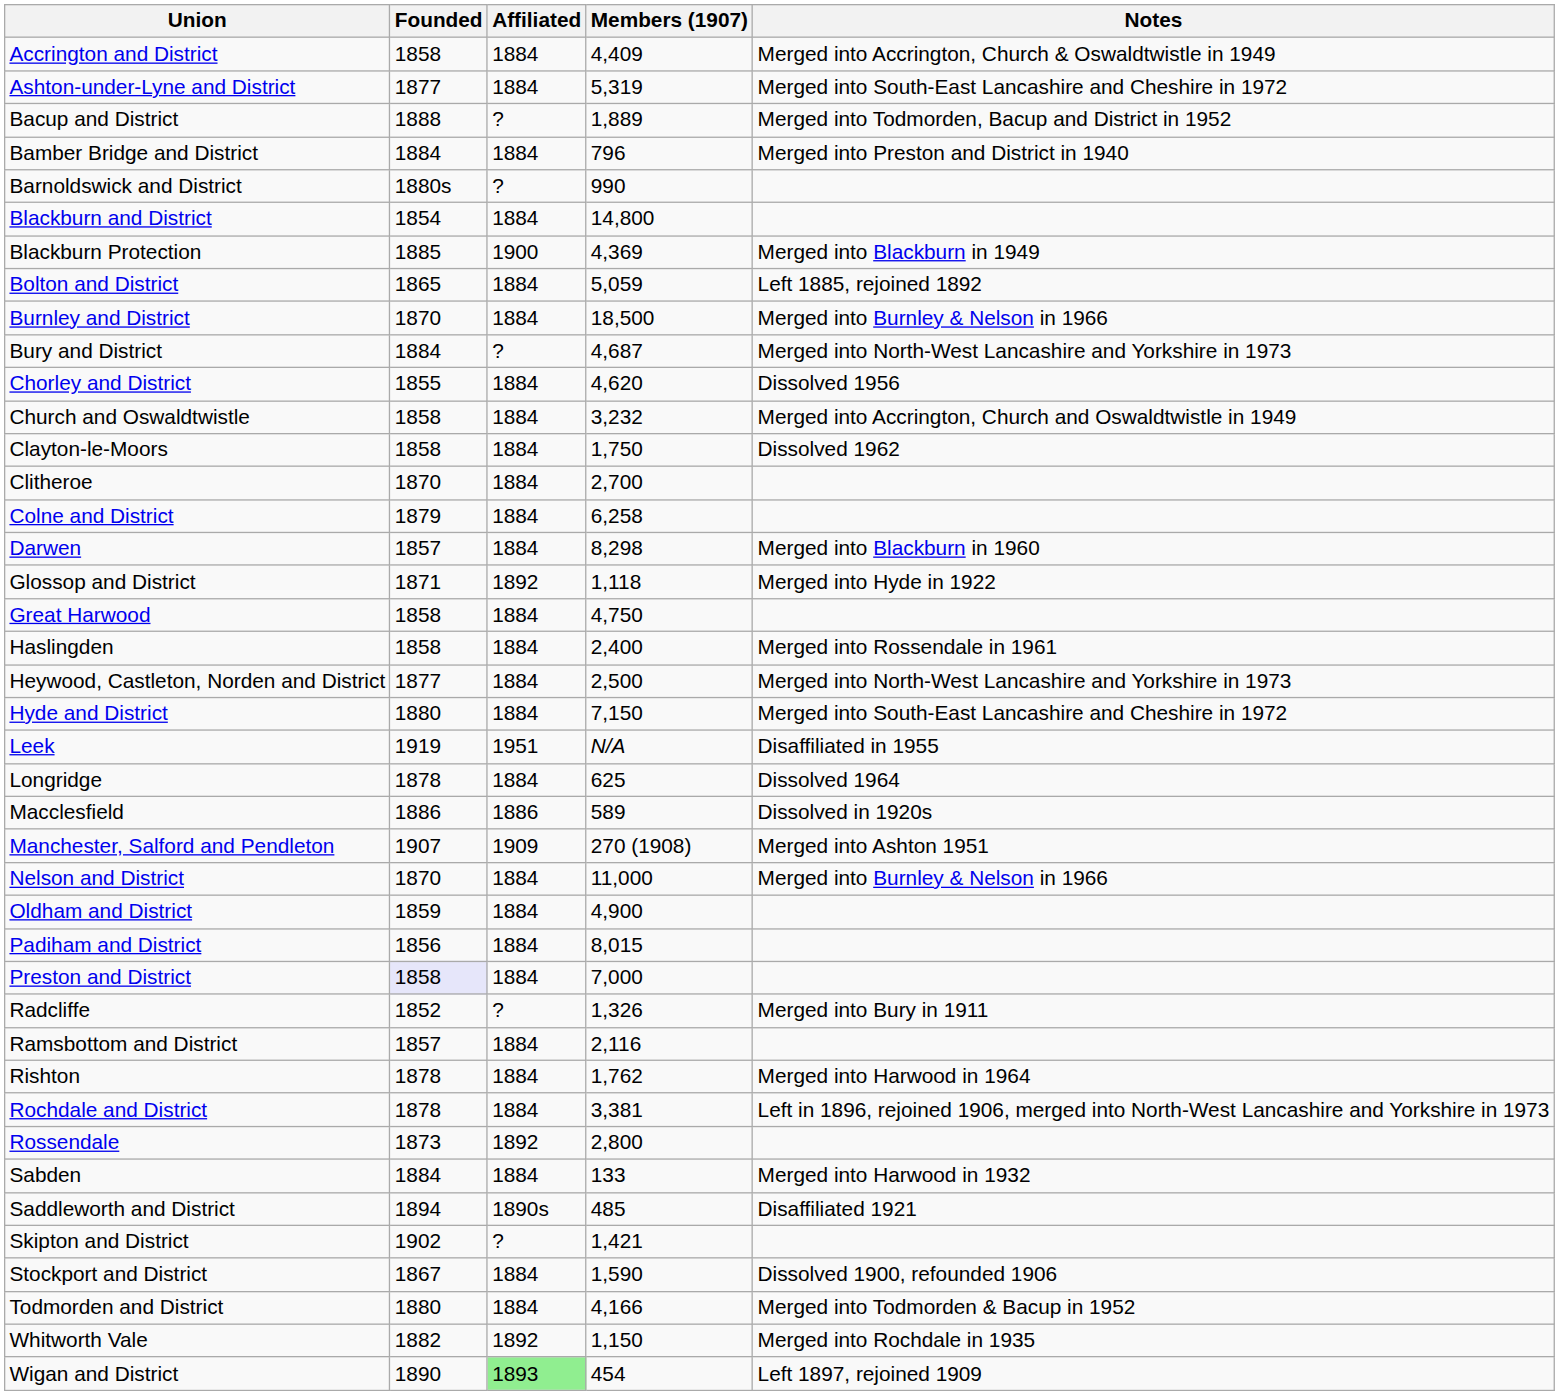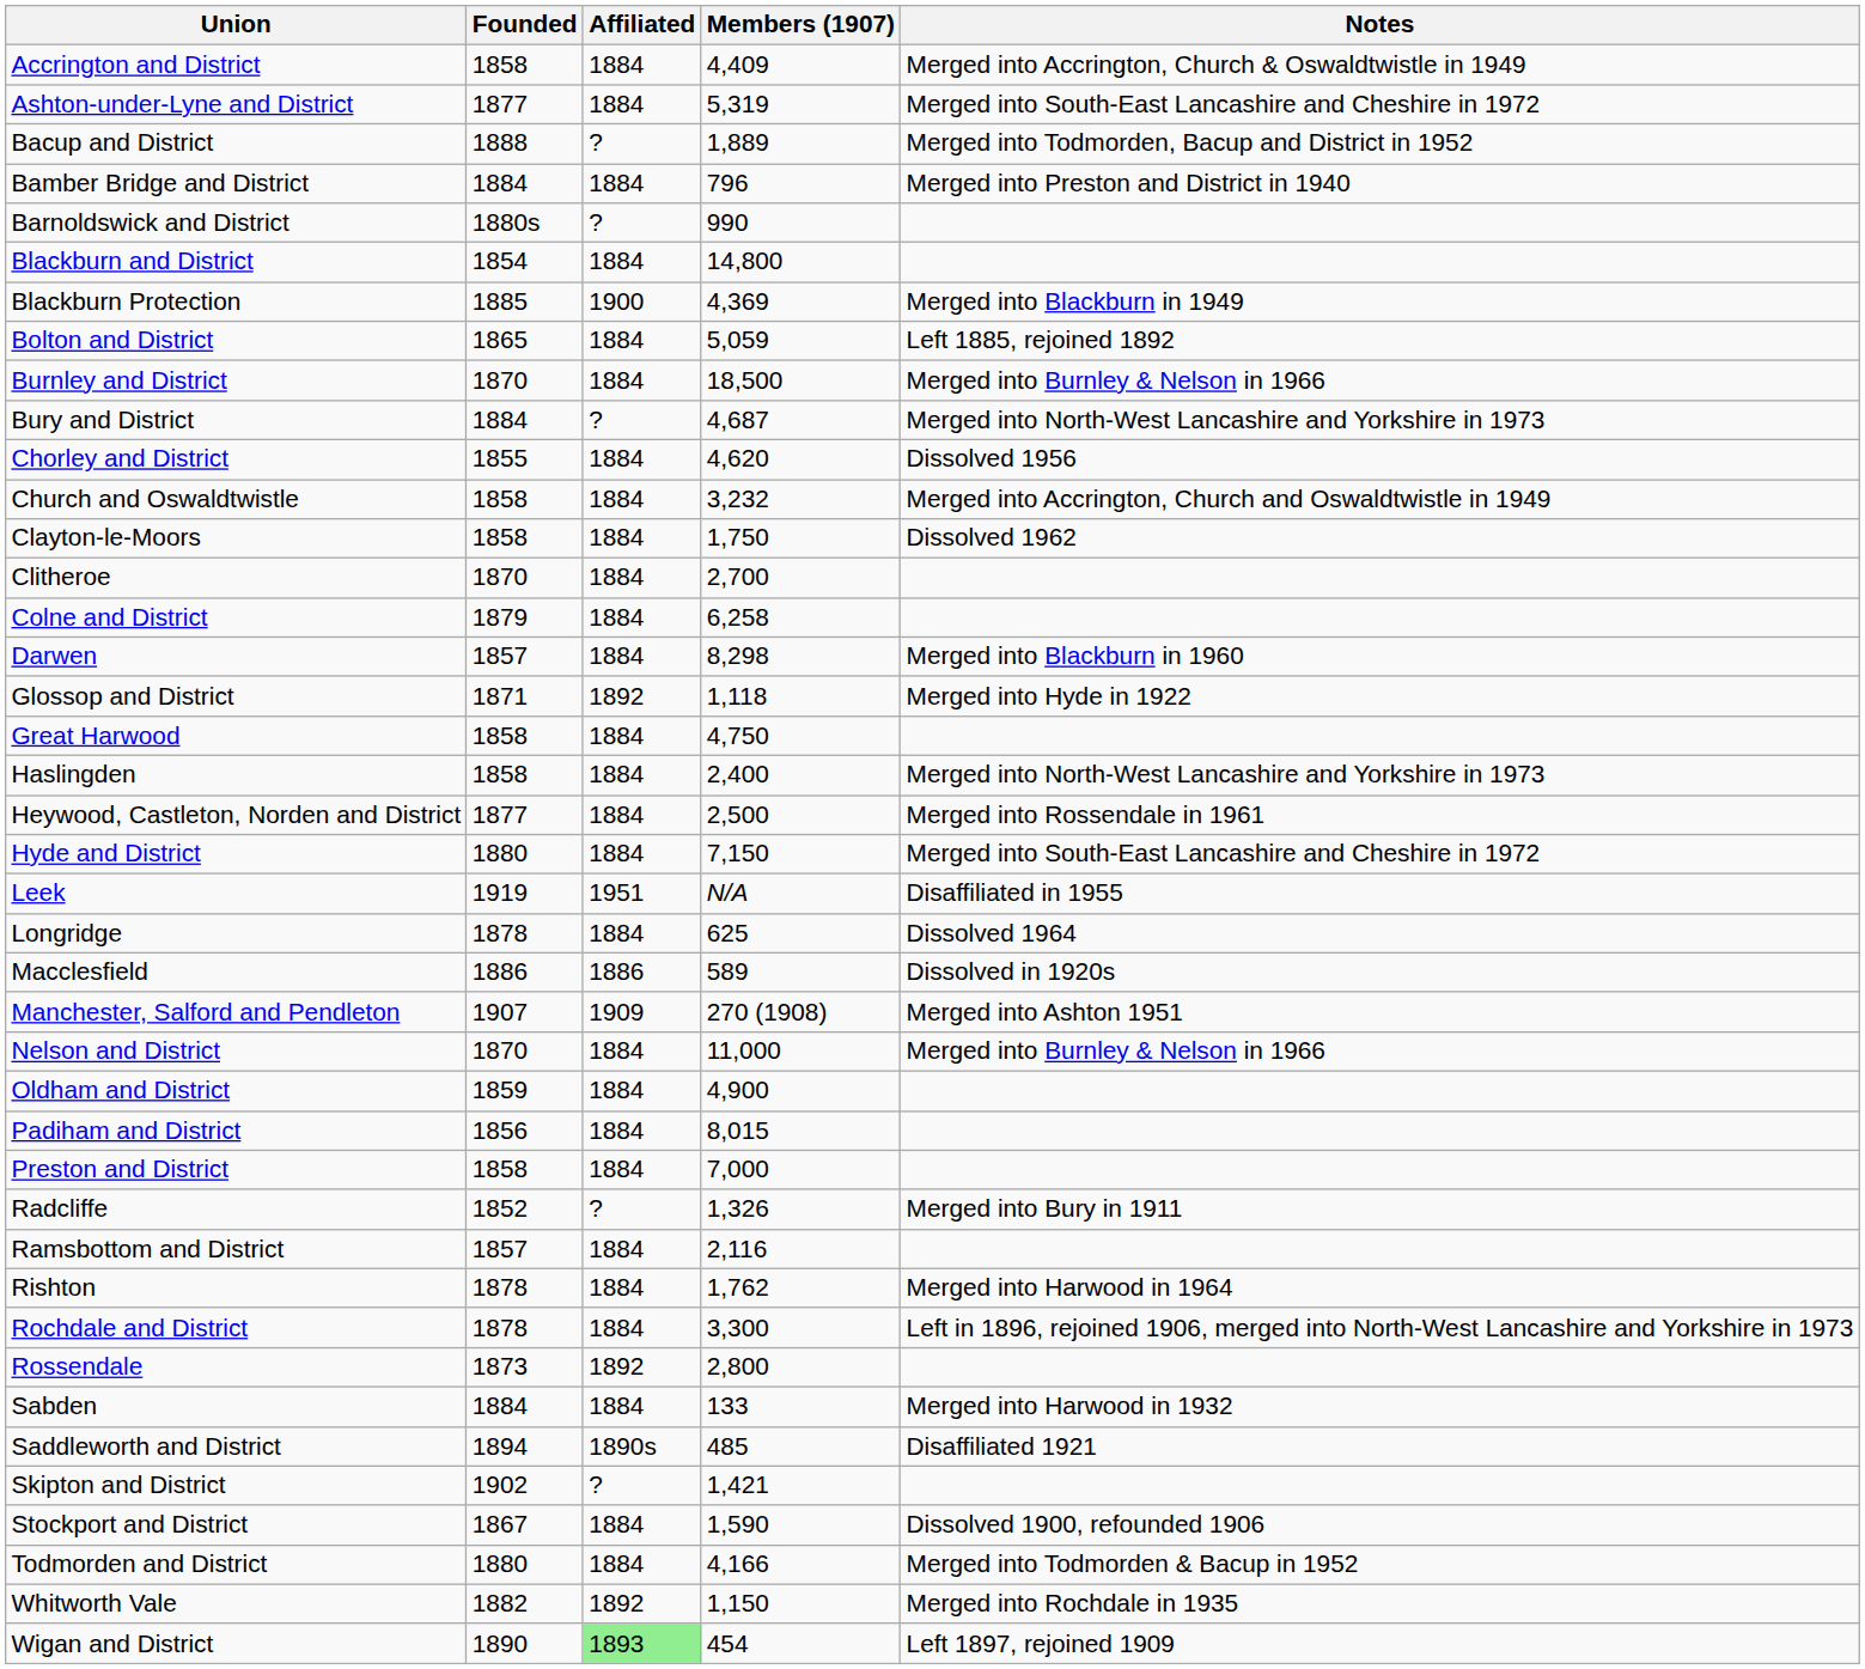Haslingden | Notes: Merged into Rossendale in 1961 -> Merged into North-West Lancashire and Yorkshire in 1973
Heywood, Castleton, Norden and District | Notes: Merged into North-West Lancashire and Yorkshire in 1973 -> Merged into Rossendale in 1961
Preston and District | Founded: lavender background -> no background
Rochdale and District | Members (1907): 3,381 -> 3,300
